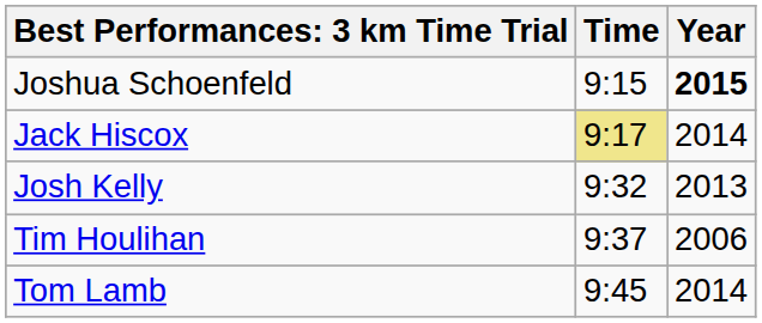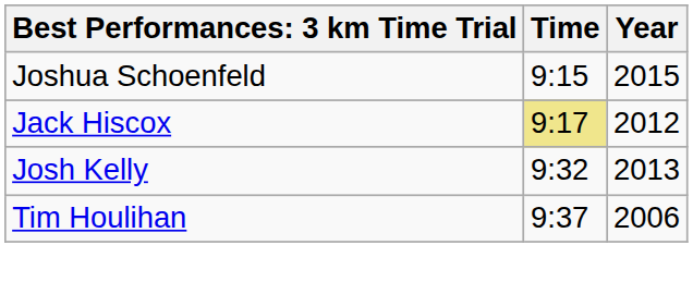Joshua Schoenfeld | Year: bold -> normal
Jack Hiscox | Year: 2014 -> 2012
- row: Tom Lamb | 9:45 | 2014
